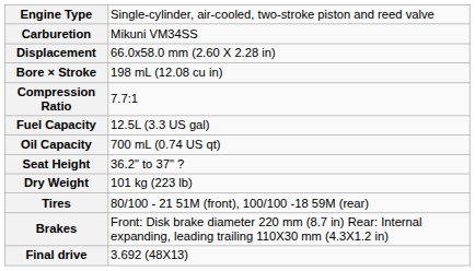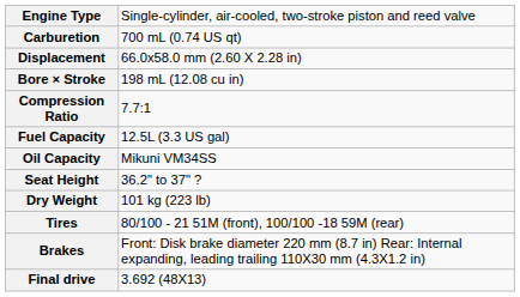Carburetion | column 2: Mikuni VM34SS -> 700 mL (0.74 US qt)
Oil Capacity | column 2: 700 mL (0.74 US qt) -> Mikuni VM34SS
